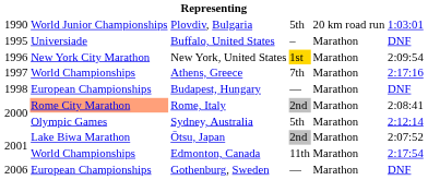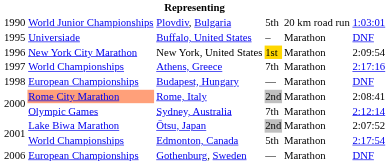Sydney, Australia | column 4: 5th -> 7th
Edmonton, Canada | column 4: 11th -> 5th
